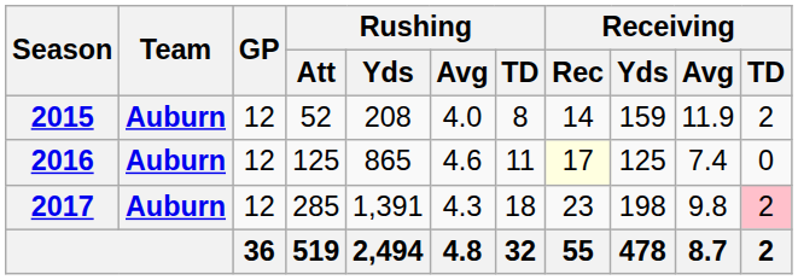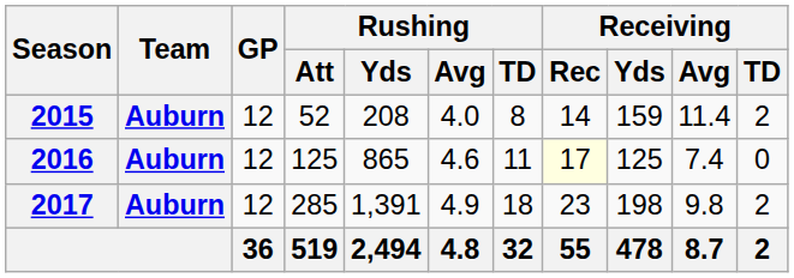2015 | Receiving / Avg: 11.9 -> 11.4
2017 | Rushing / Avg: 4.3 -> 4.9
2017 | Receiving / TD: pink background -> no background
